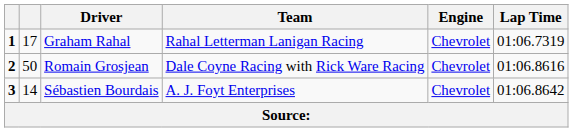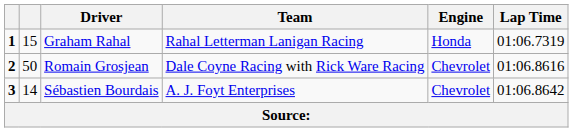Graham Rahal | column 2: 17 -> 15
Graham Rahal | Engine: Chevrolet -> Honda
